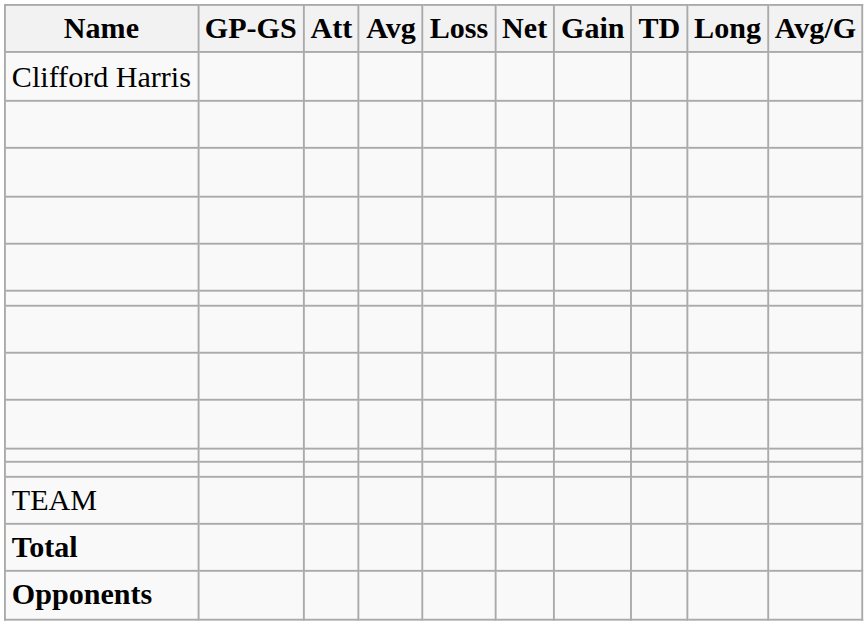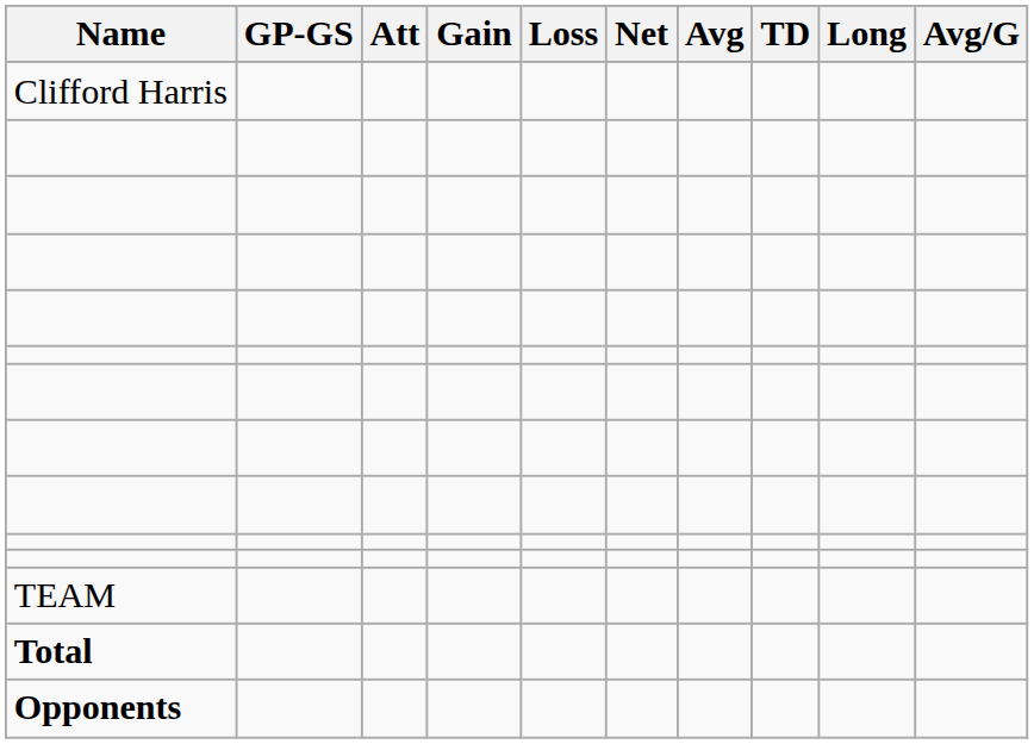columns swapped: Gain <-> Avg
